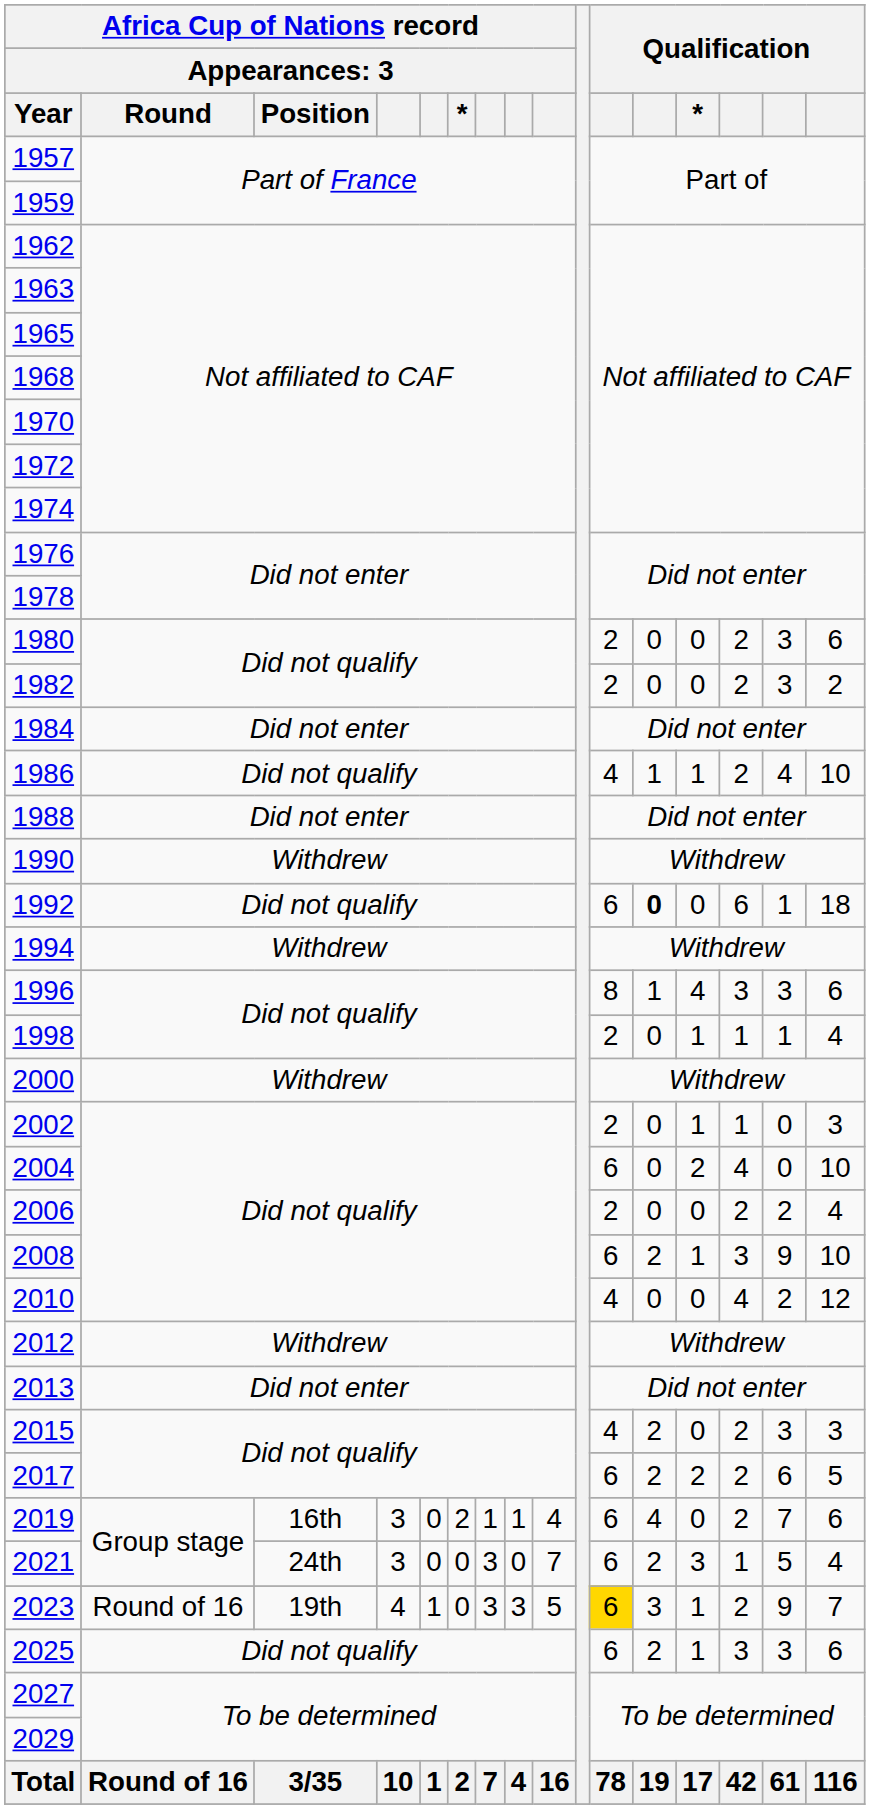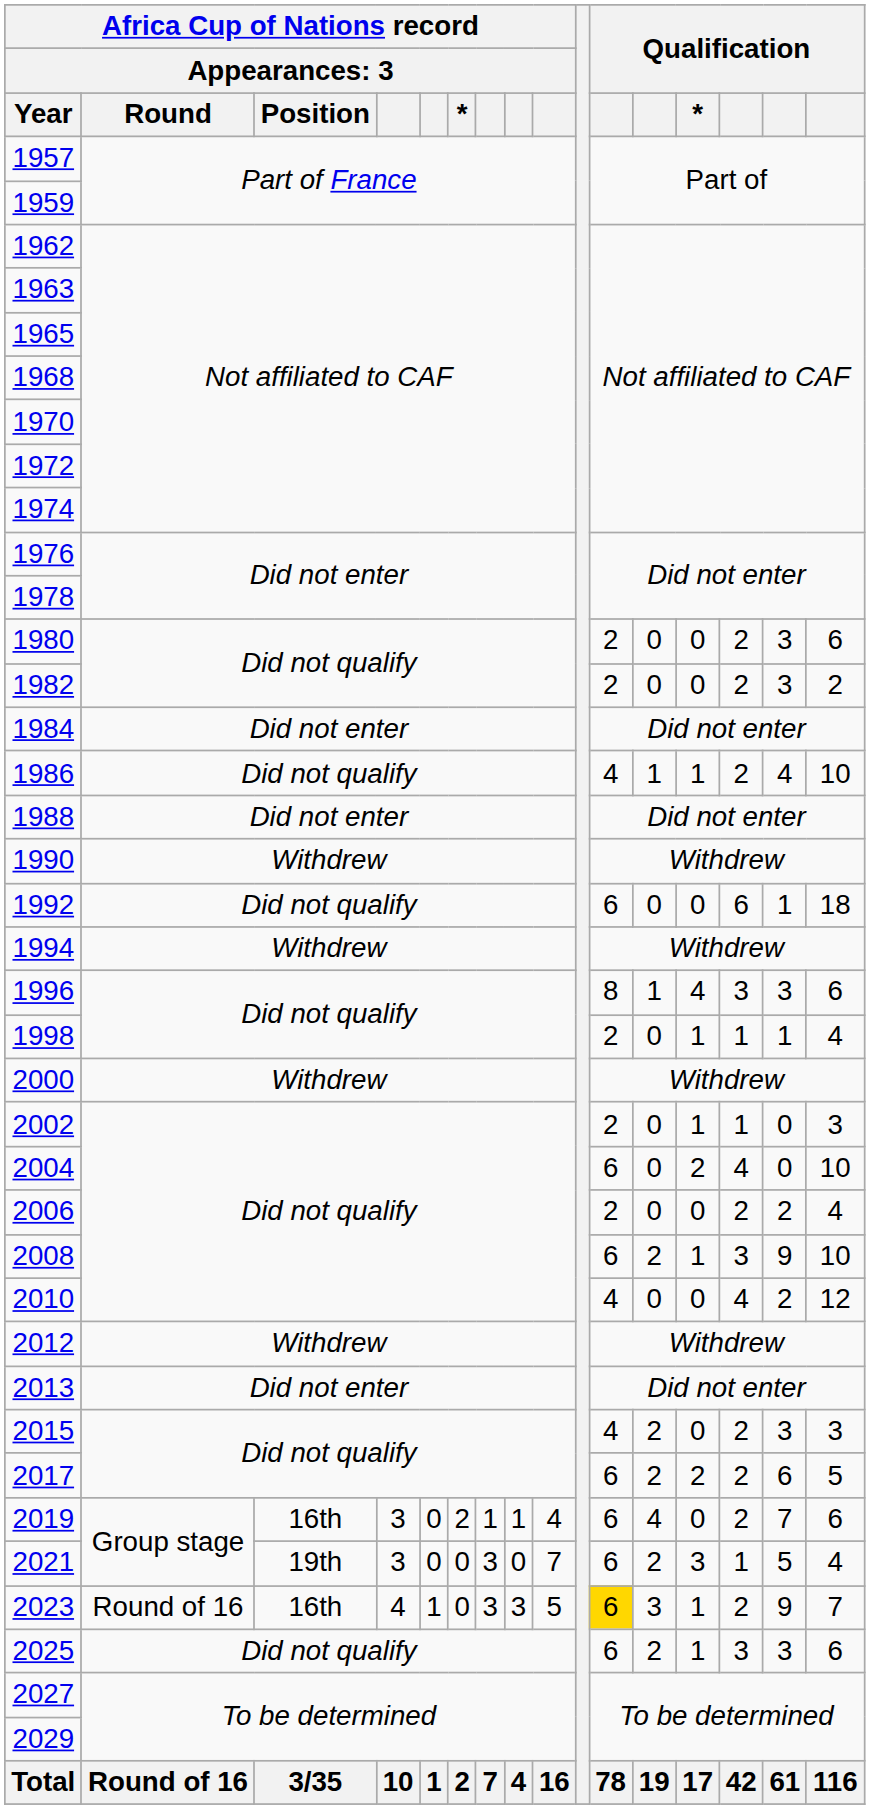1992 | column 12: bold -> normal
2021 | column 3: 24th -> 19th
2023 | column 3: 19th -> 16th
